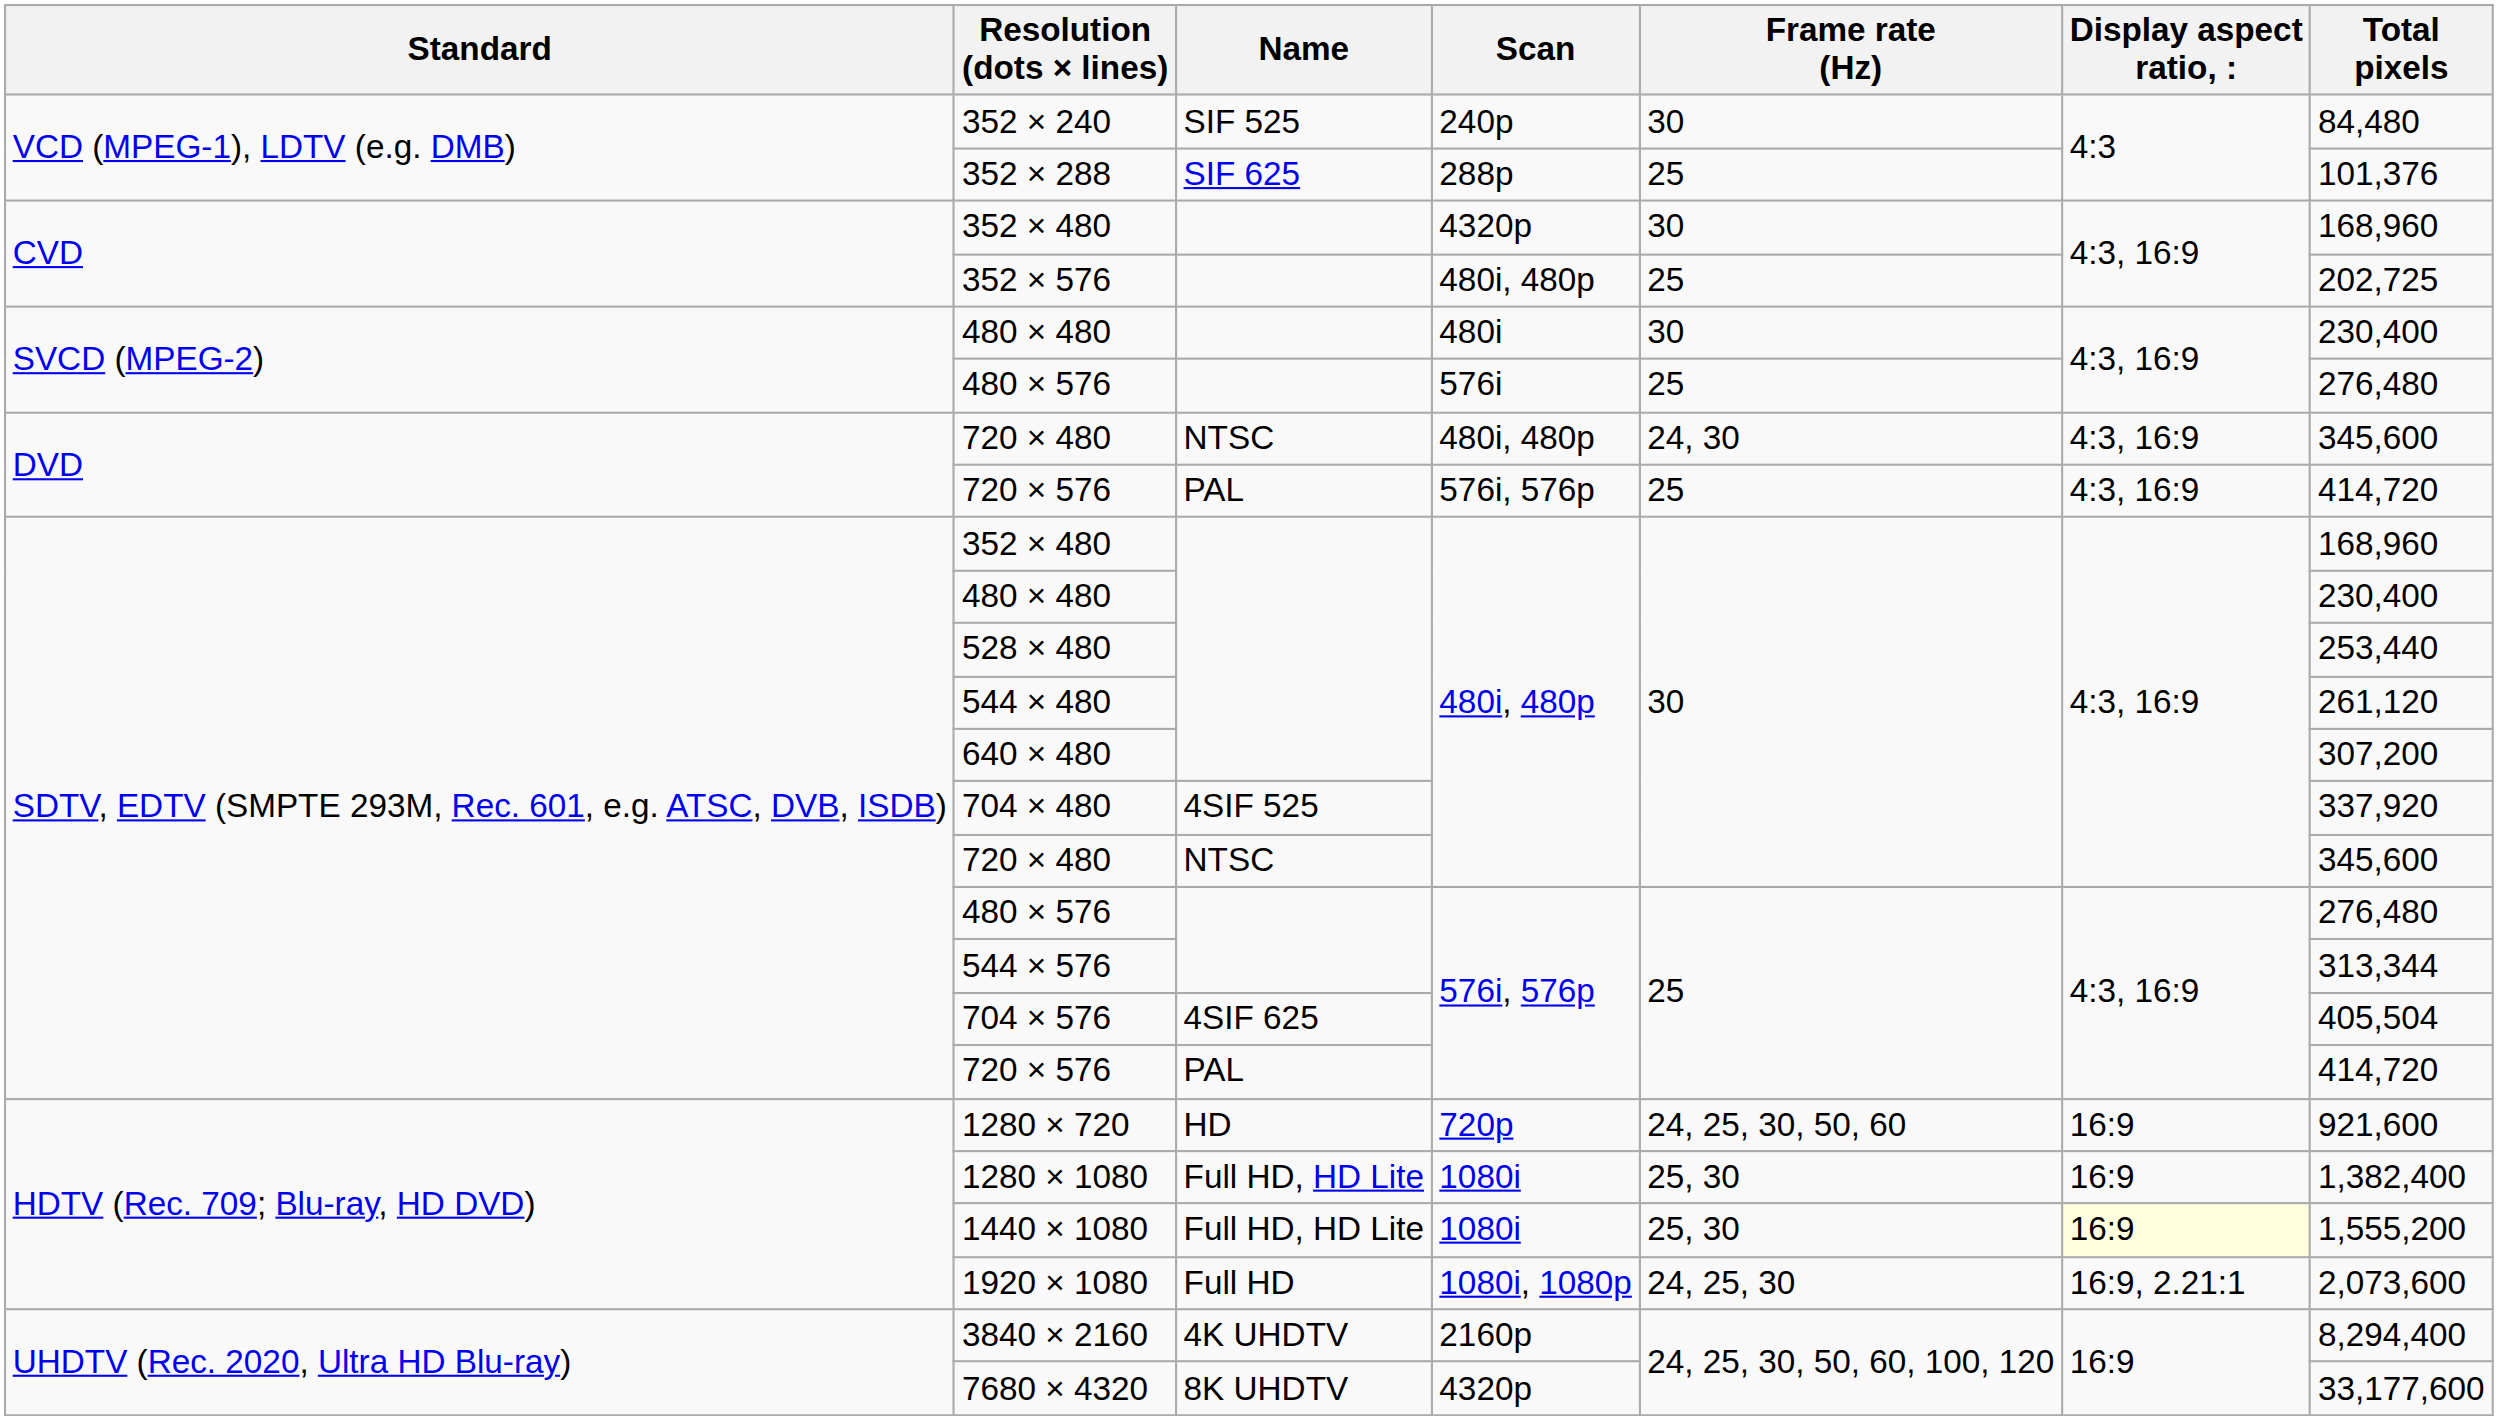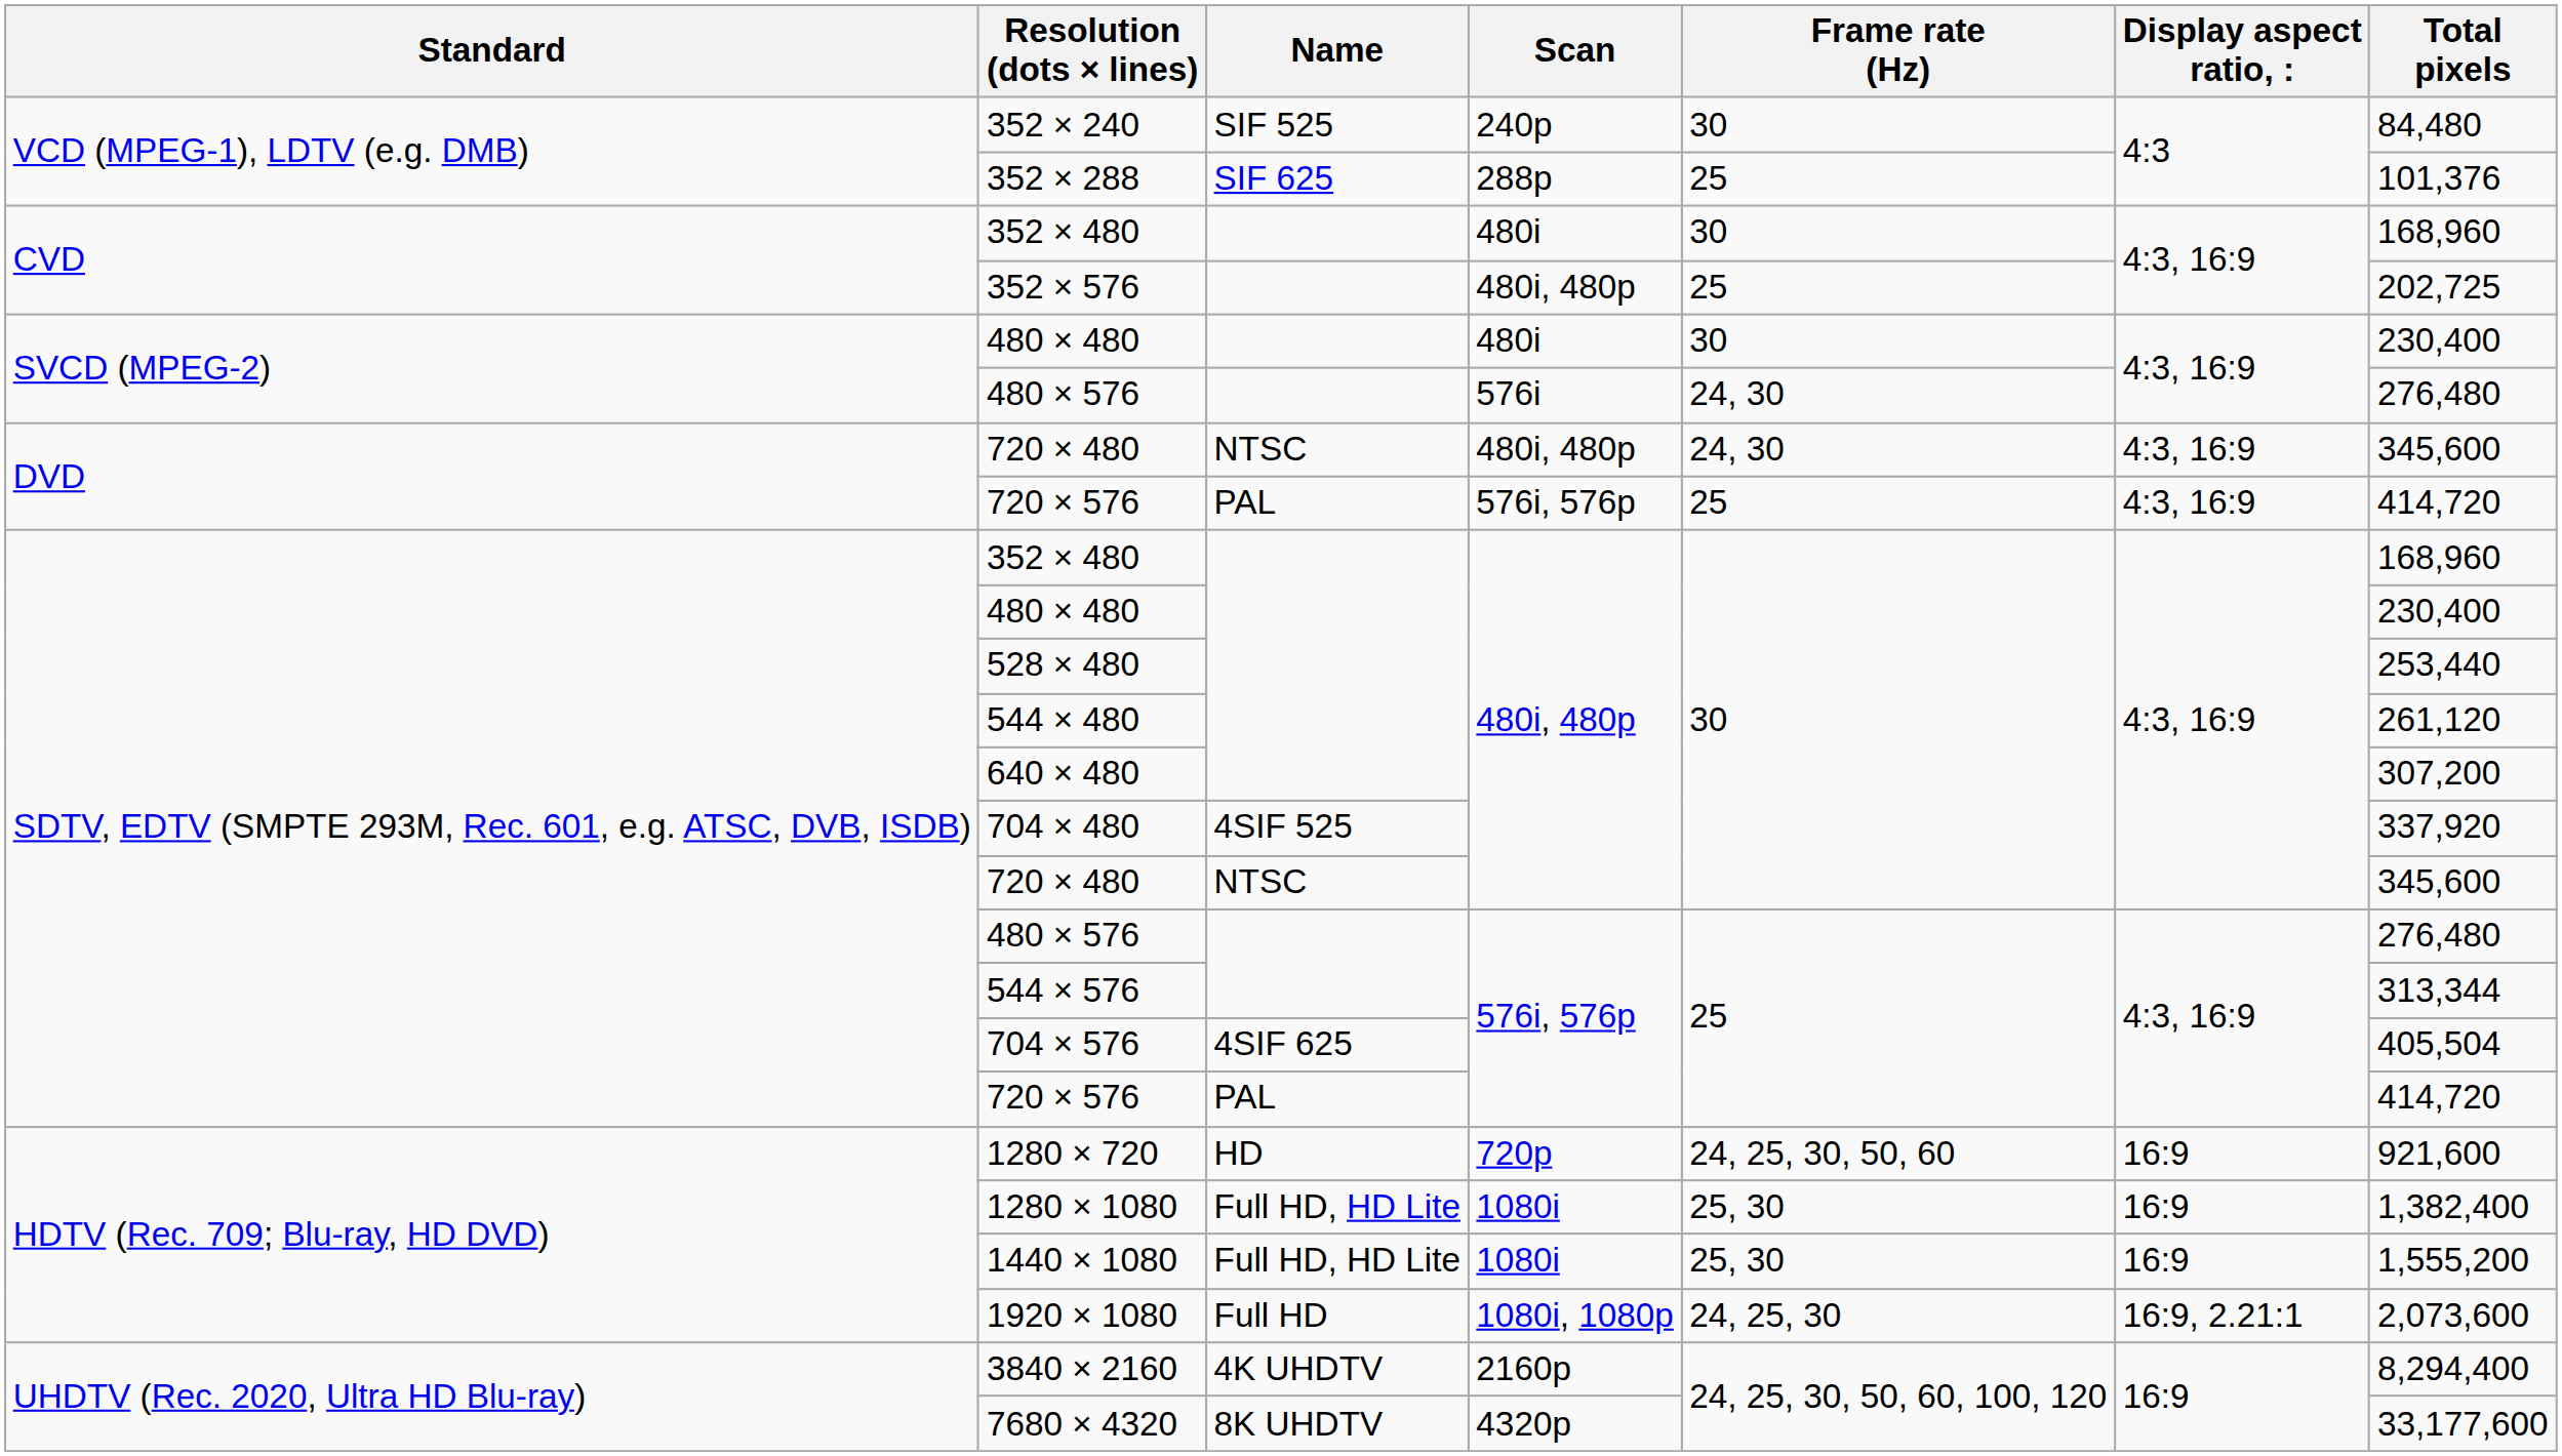CVD / 352 × 480 | Scan: 4320p -> 480i
SVCD (MPEG-2) / 480 × 576 | Frame rate (Hz): 25 -> 24, 30
1440 × 1080 | Display aspect ratio, :: lightyellow background -> no background
